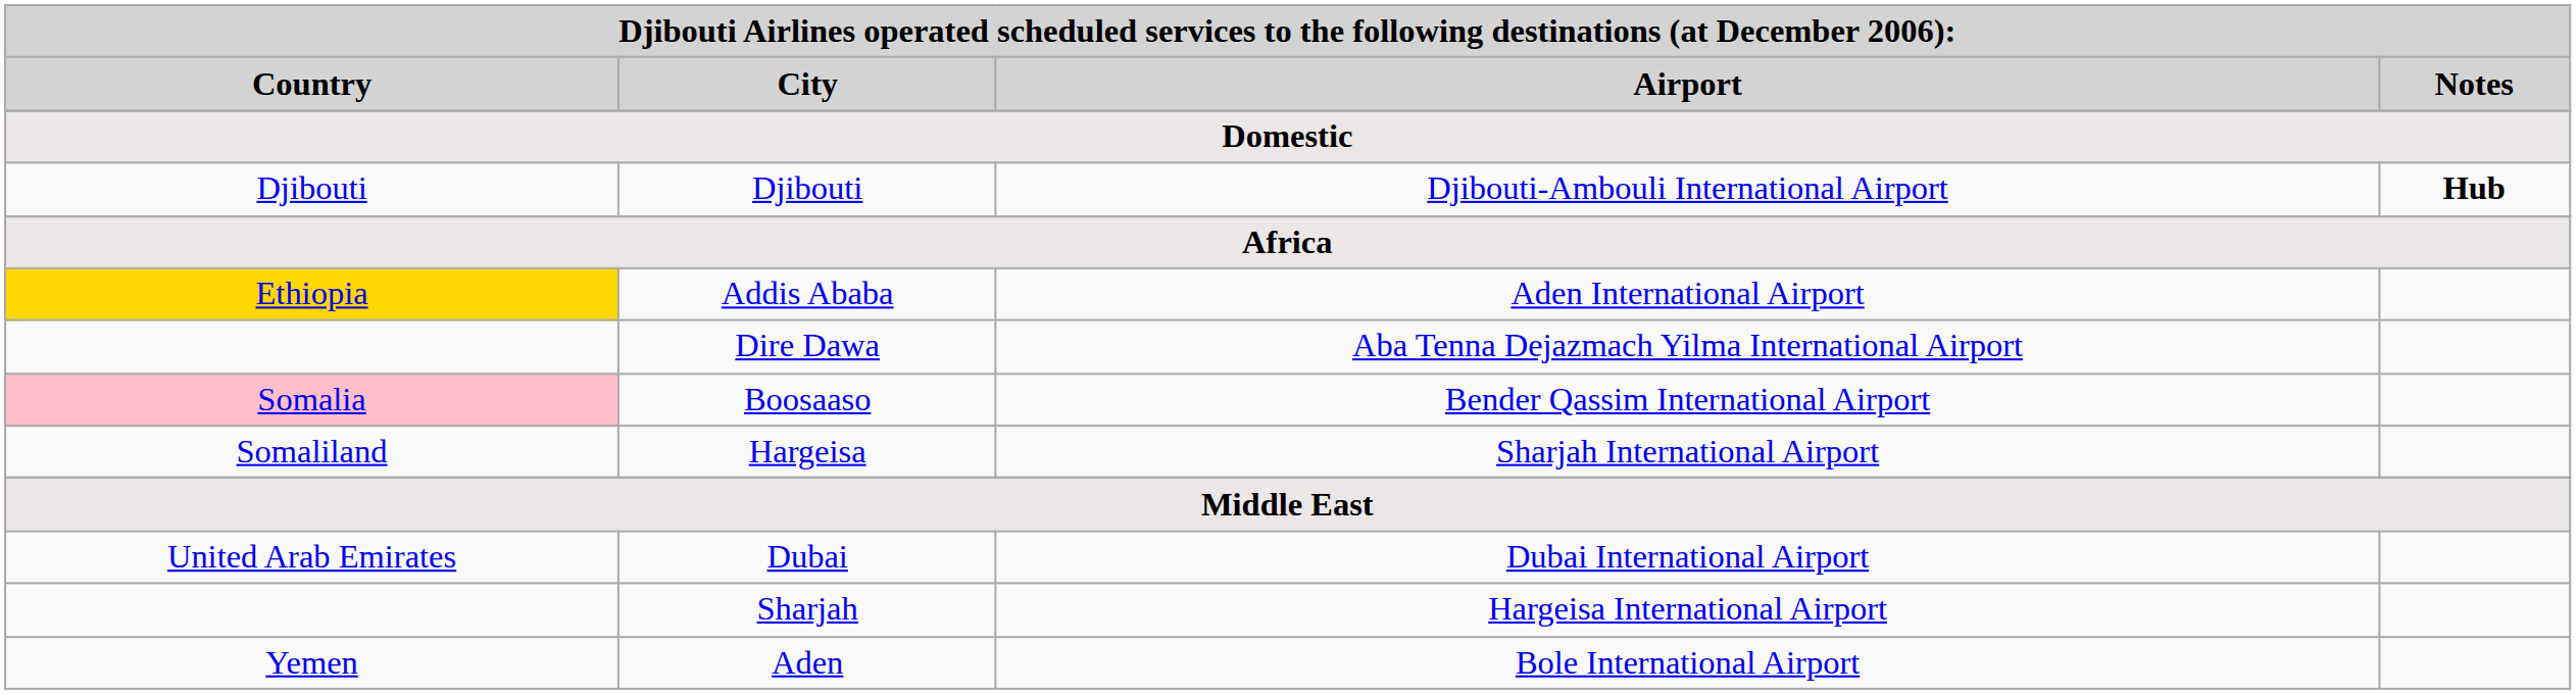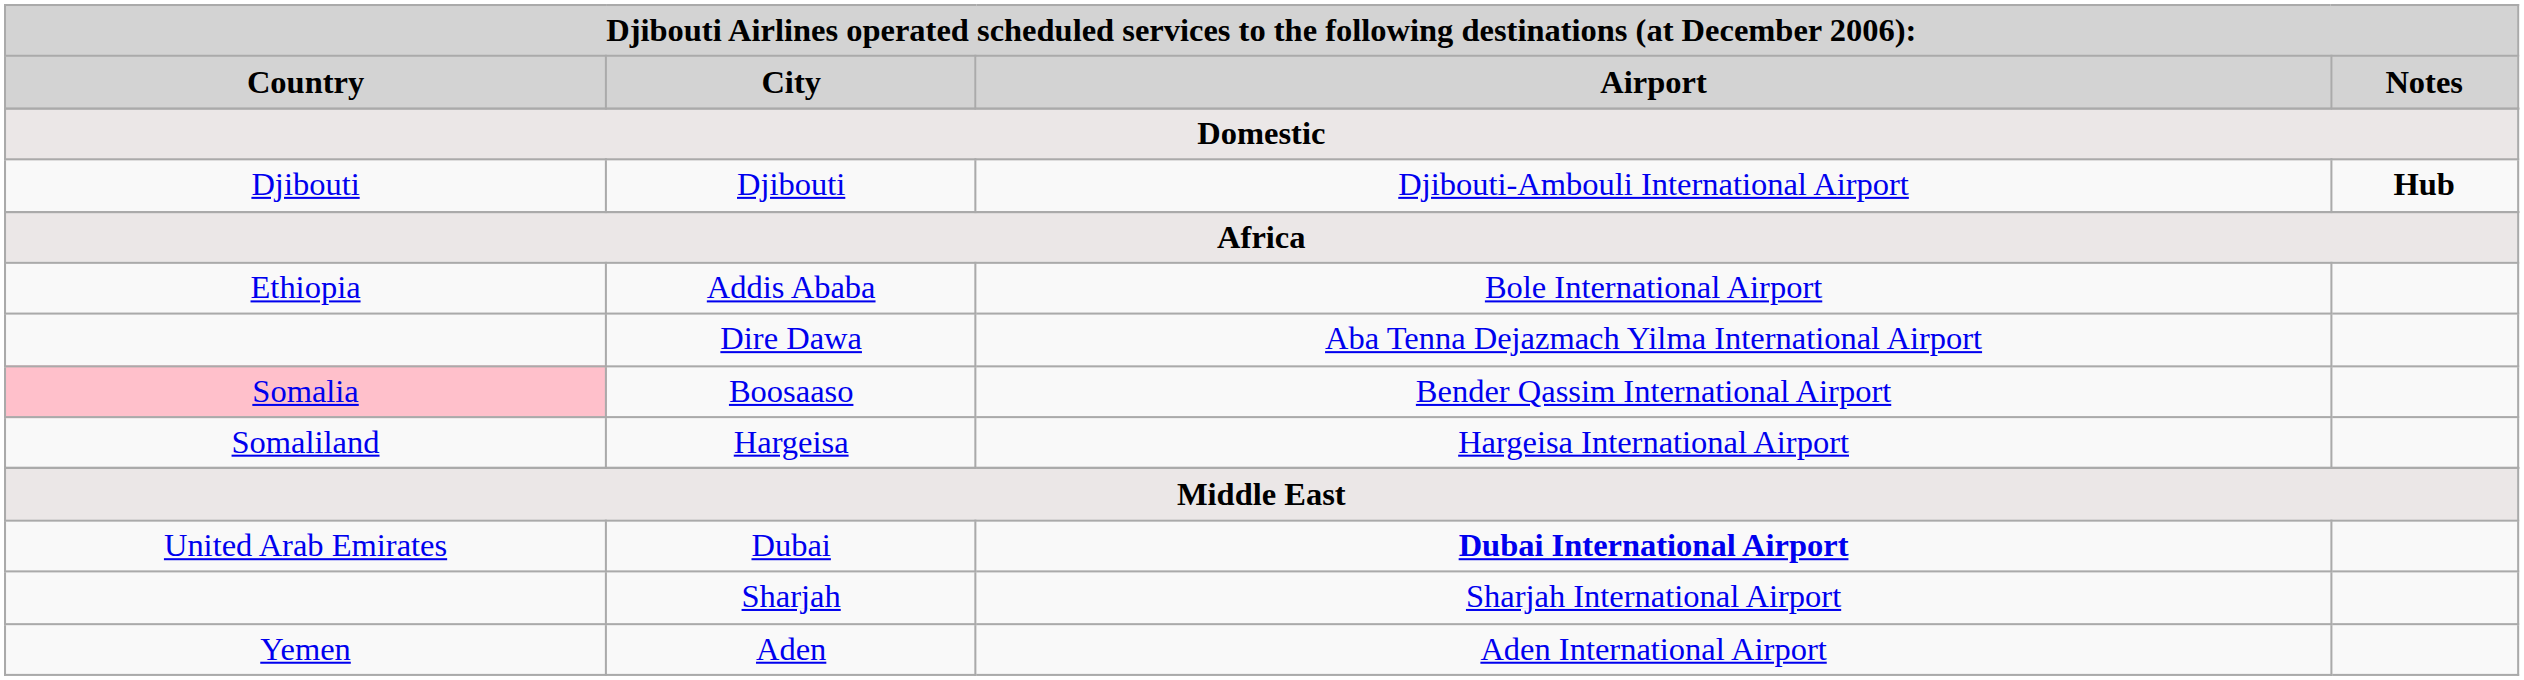Addis Ababa | column 1: gold background -> no background
Addis Ababa | column 3: Aden International Airport -> Bole International Airport
Hargeisa | column 3: Sharjah International Airport -> Hargeisa International Airport
Dubai | column 3: normal -> bold
Sharjah | column 3: Hargeisa International Airport -> Sharjah International Airport
Aden | column 3: Bole International Airport -> Aden International Airport
